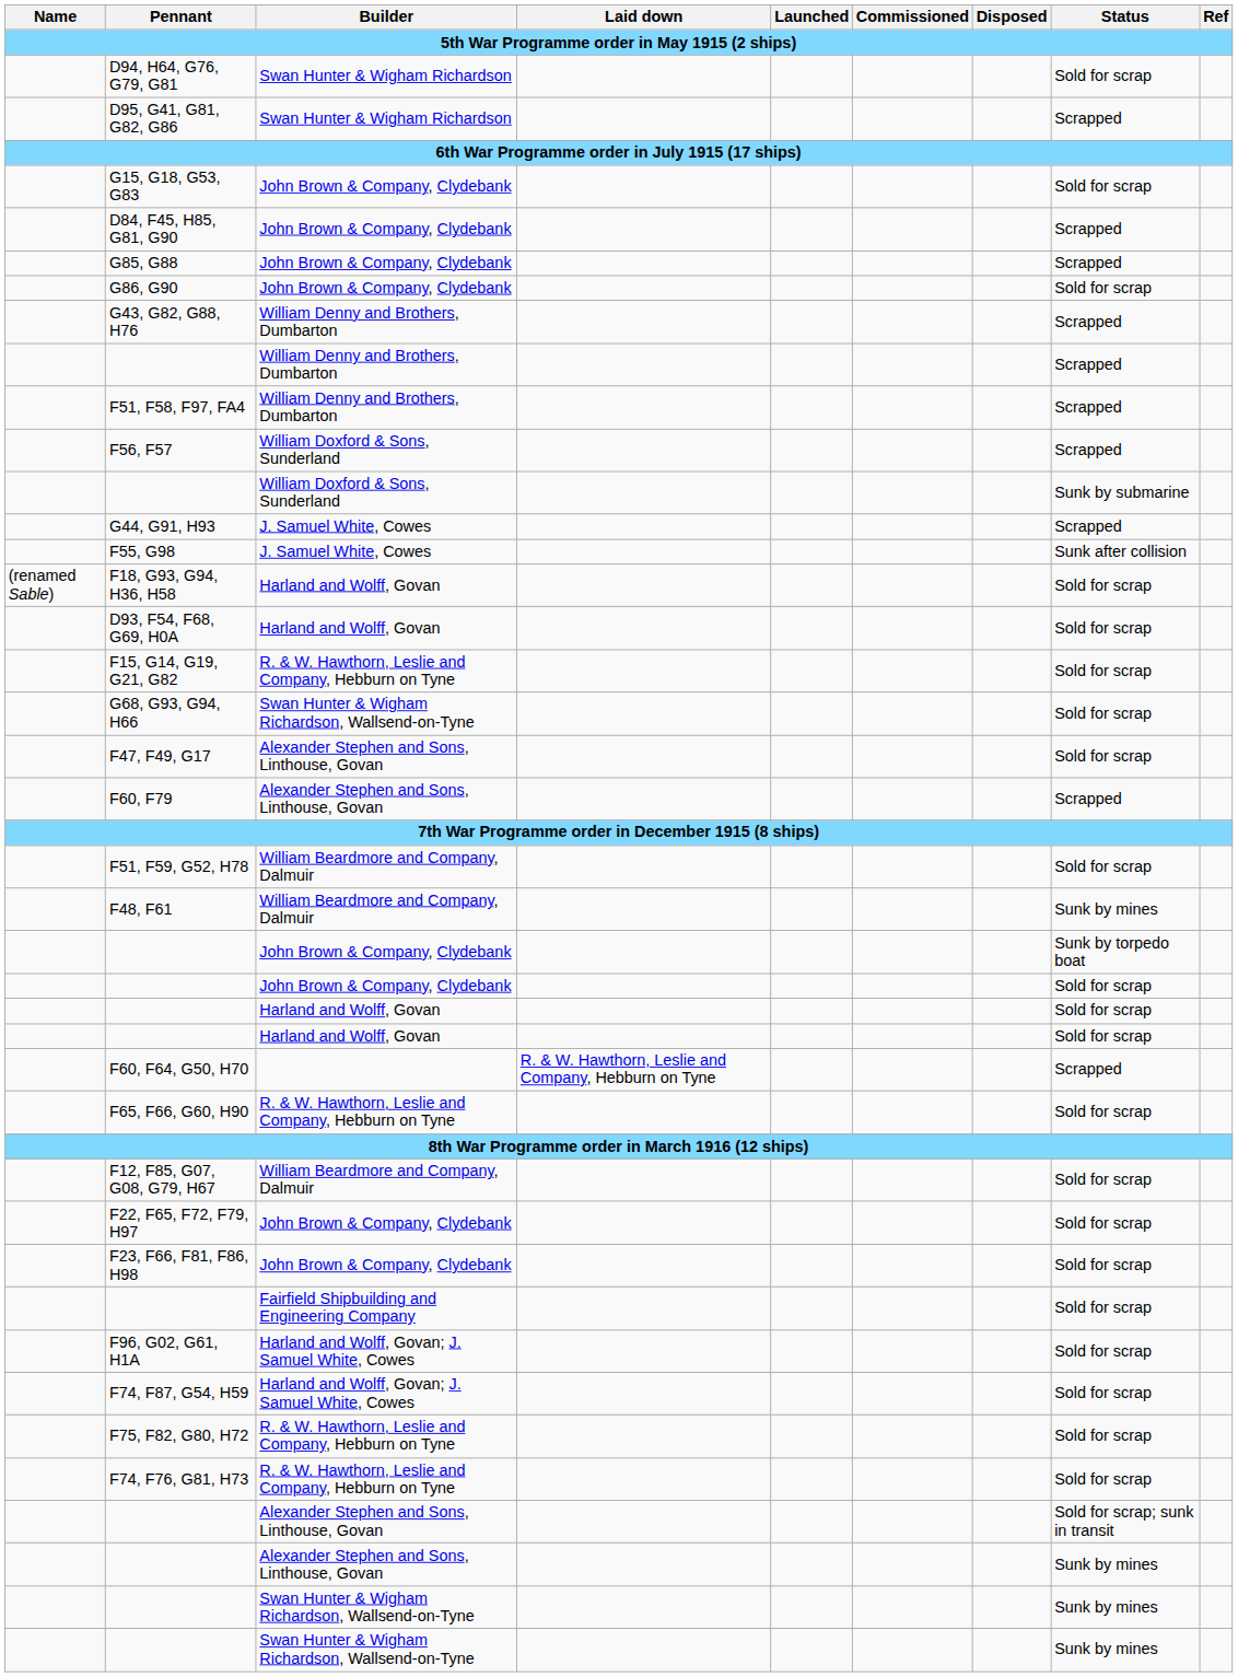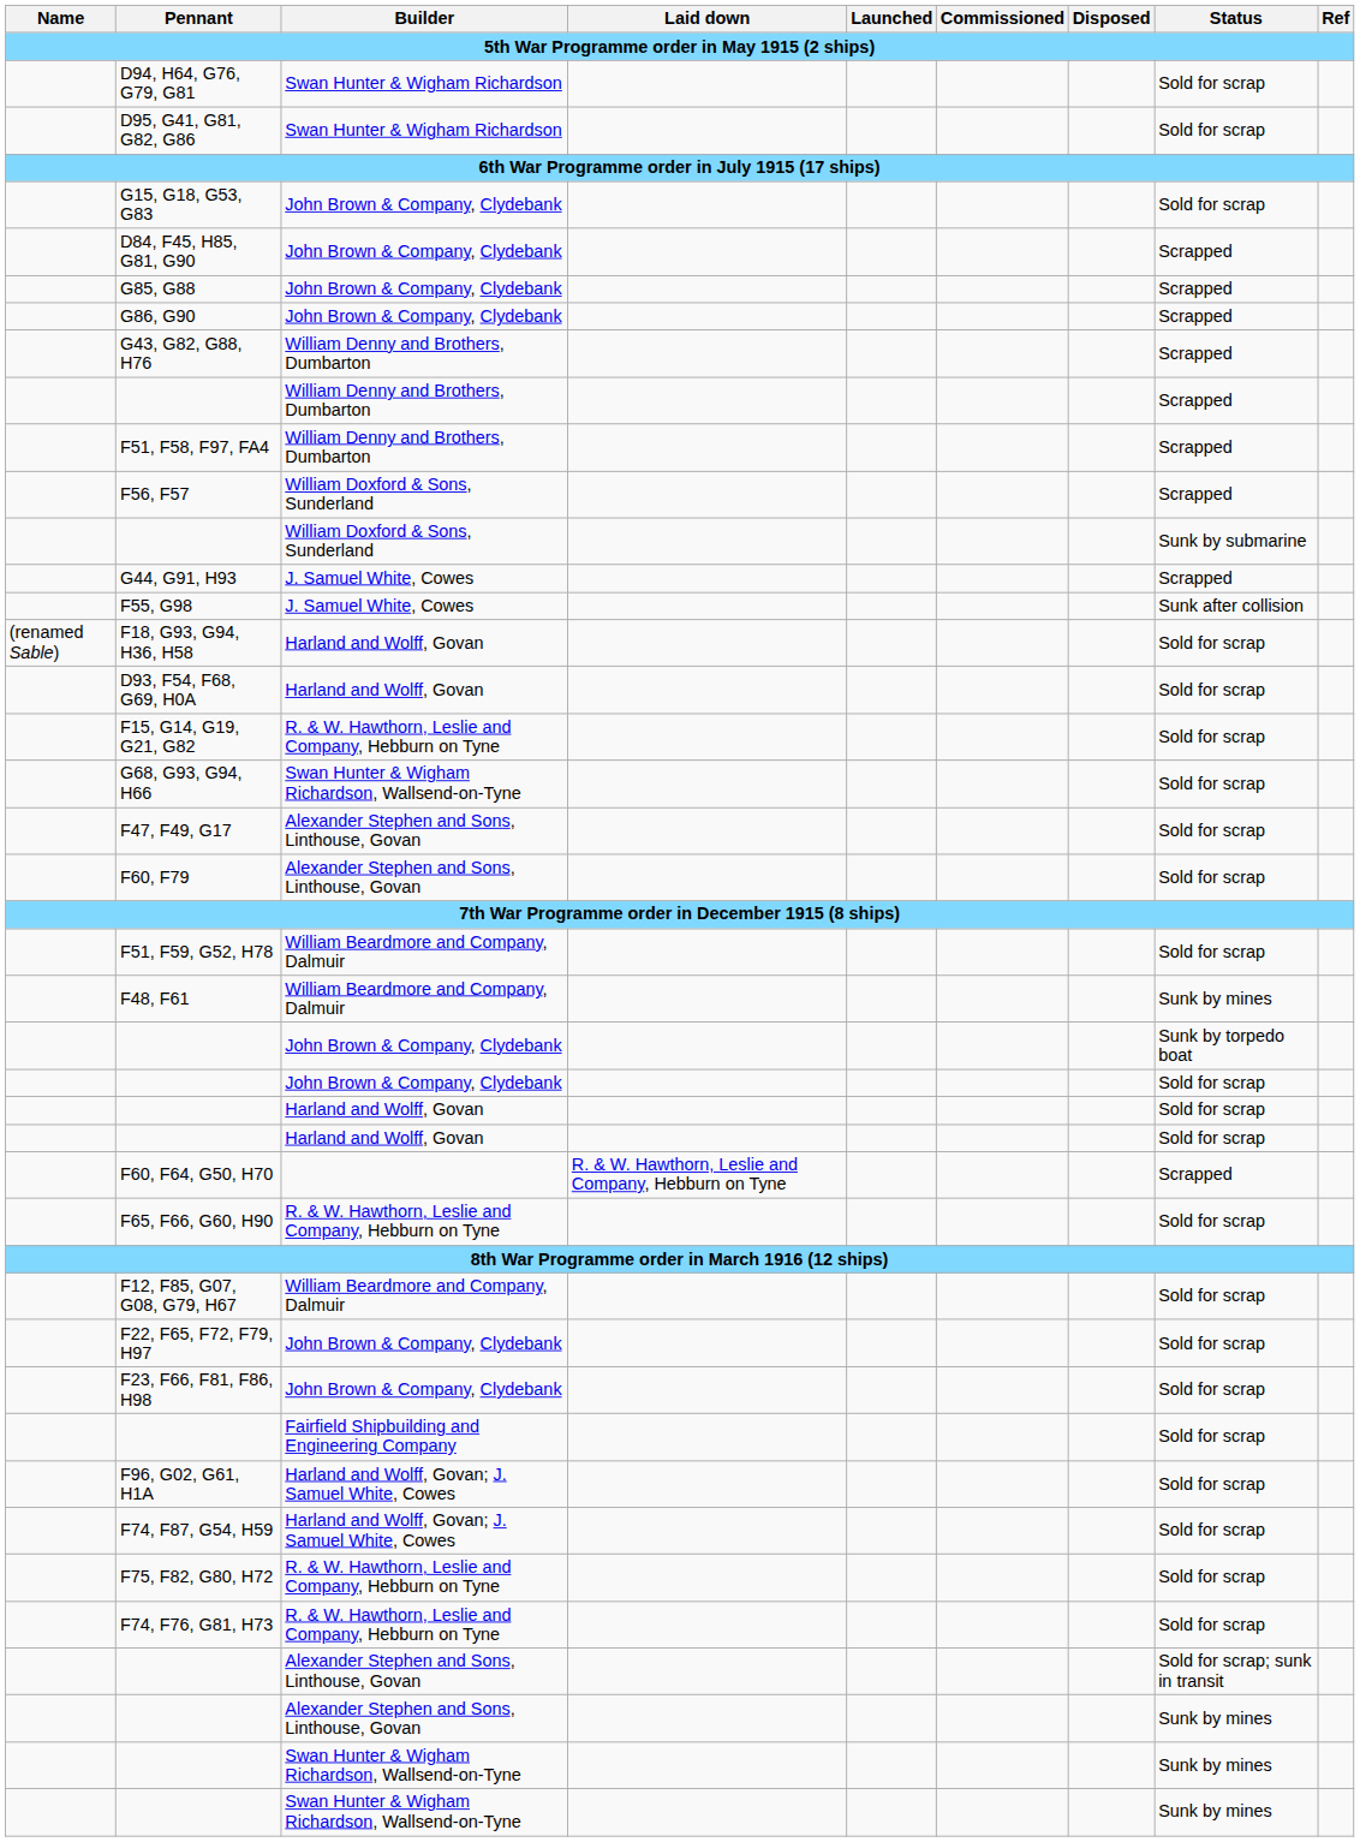D95, G41, G81, G82, G86 | Status: Scrapped -> Sold for scrap
G86, G90 | Status: Sold for scrap -> Scrapped
F60, F79 | Status: Scrapped -> Sold for scrap
